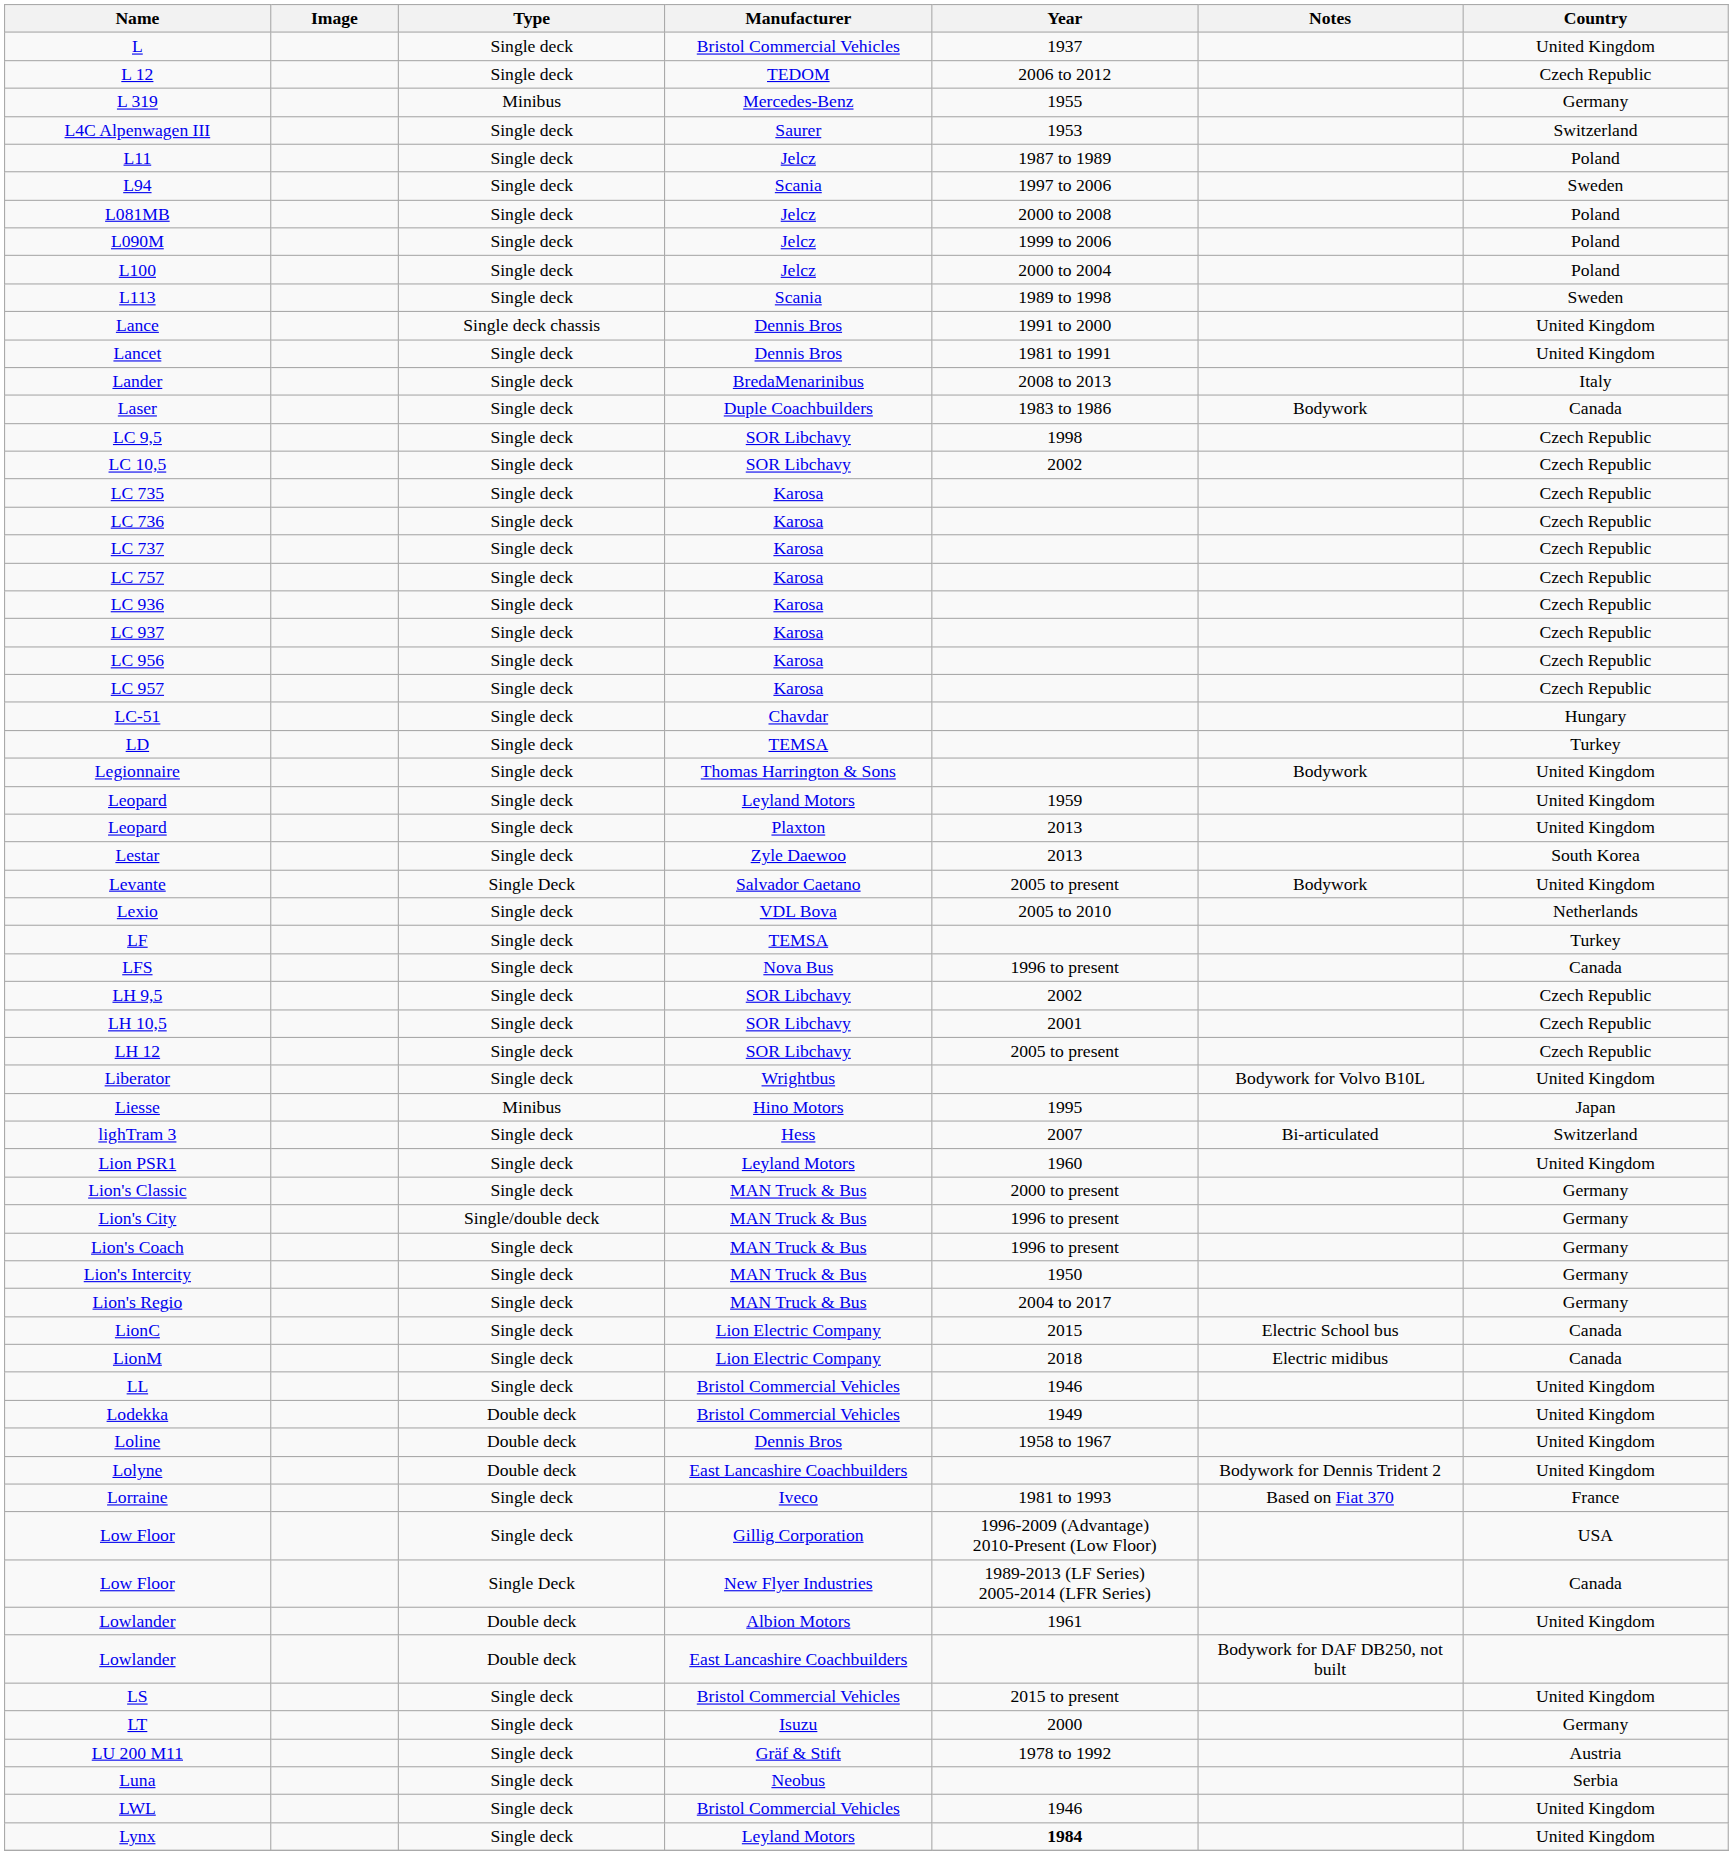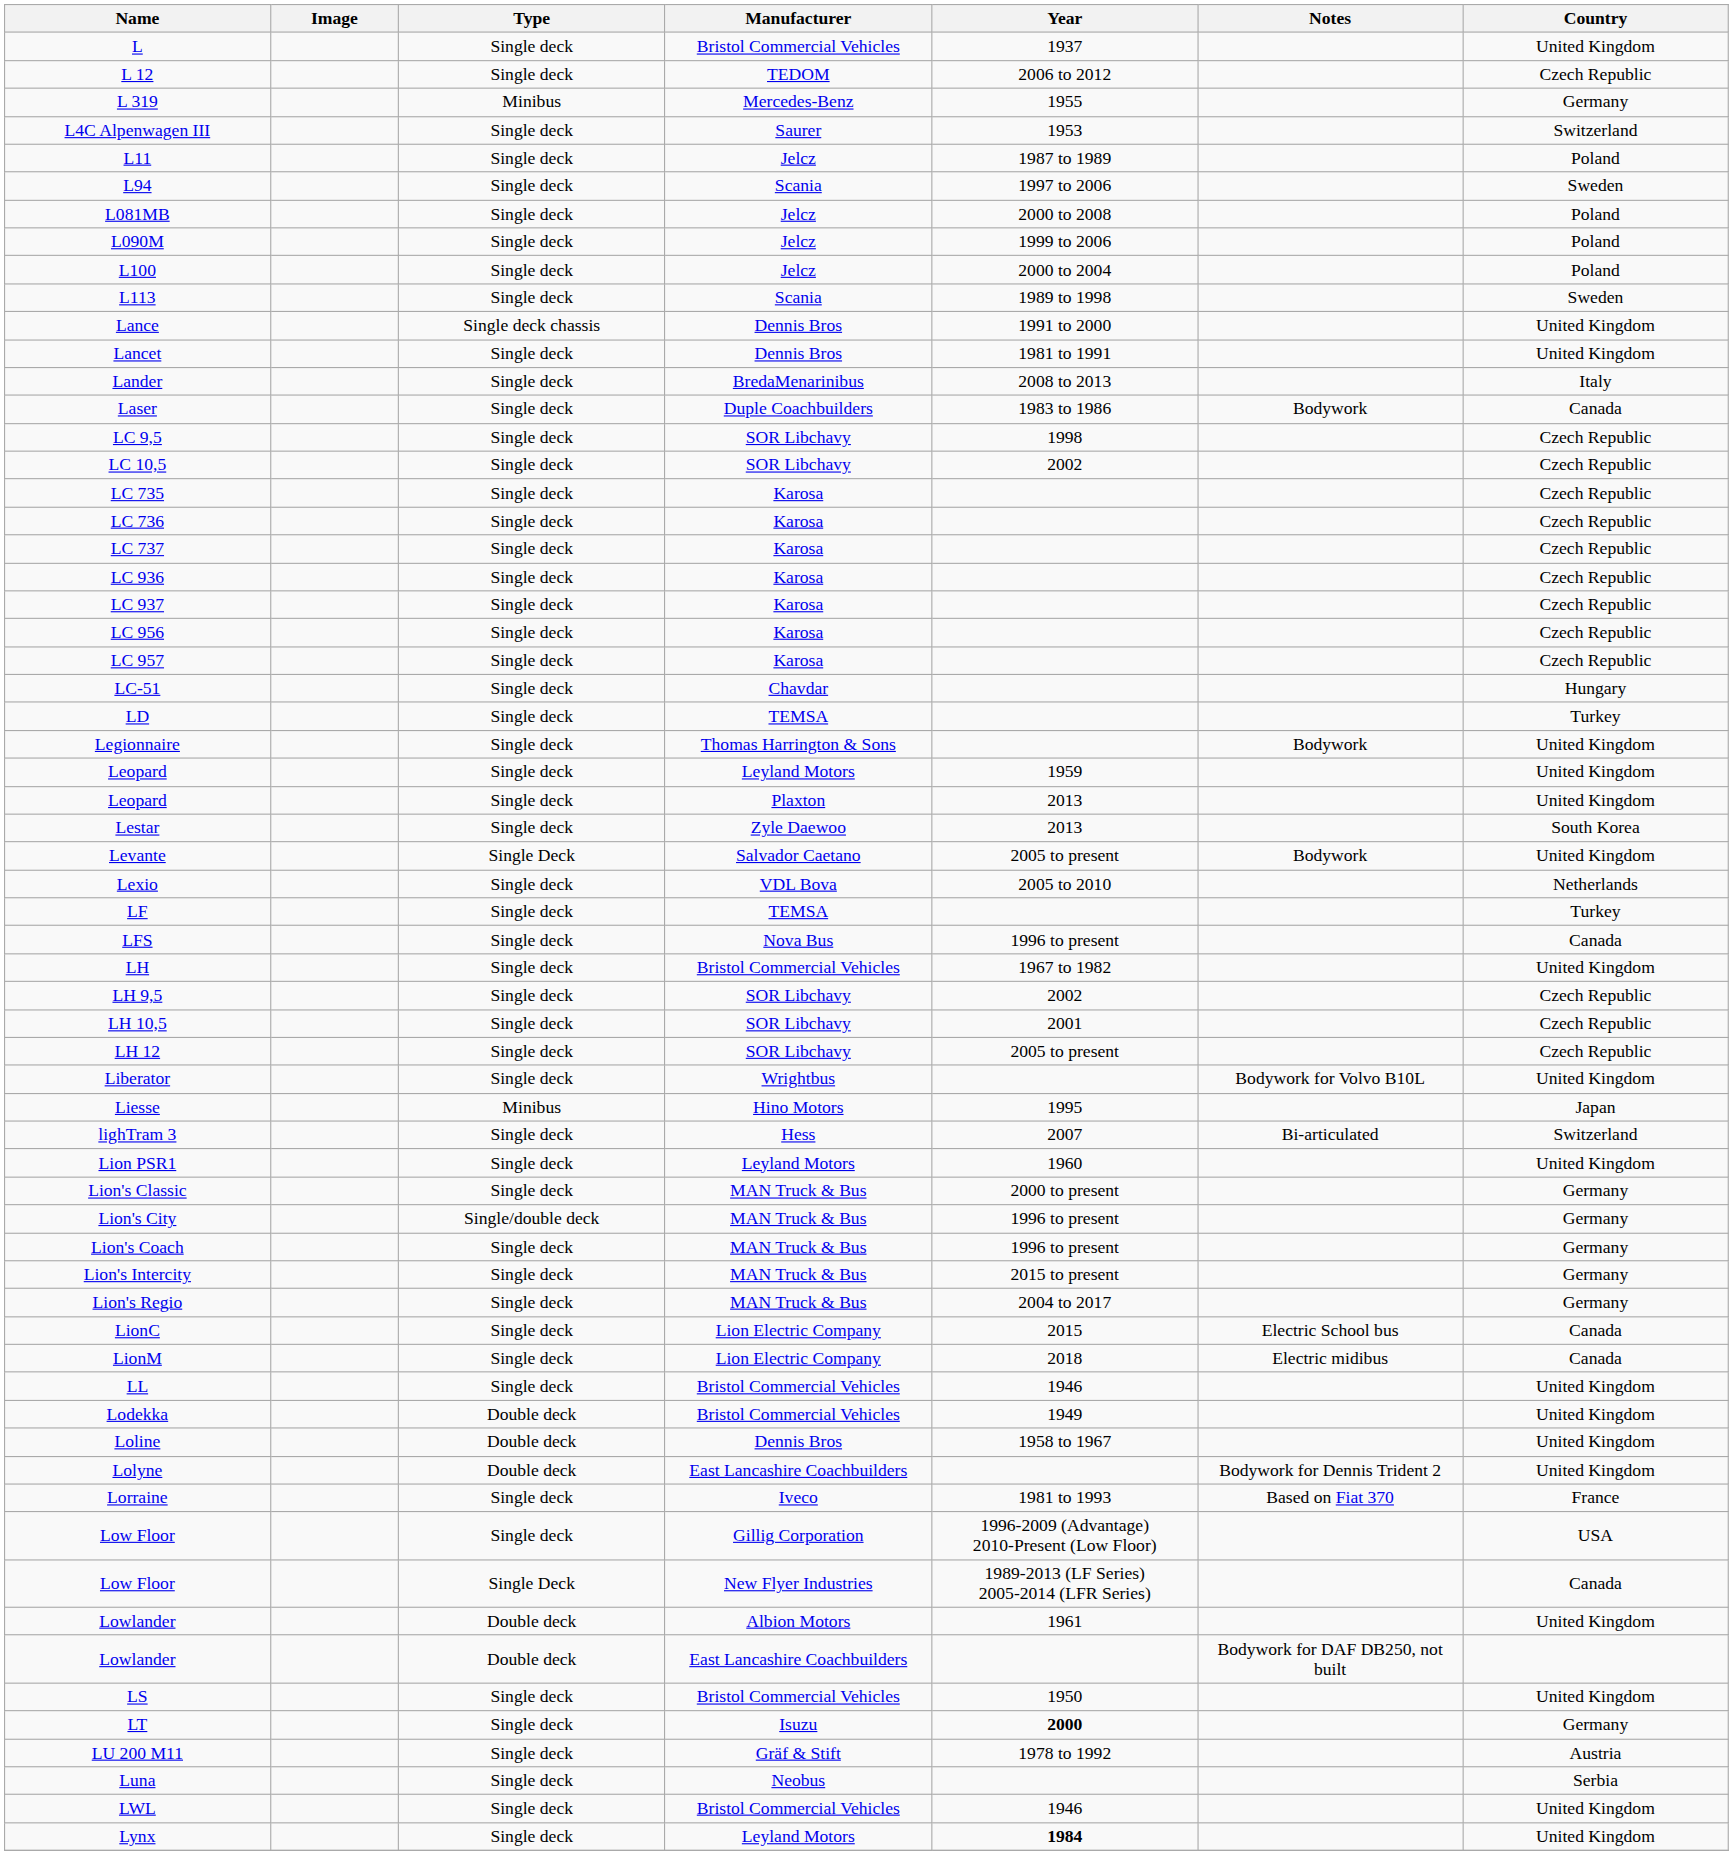- row: LC 757 | Single deck | Karosa | Czech Republic
+ row: LH | Single deck | Bristol Commercial Vehicles | 1967 to 1982 | United Kingdom
Lion's Intercity | Year: 1950 -> 2015 to present
LS | Year: 2015 to present -> 1950
LT | Year: normal -> bold
